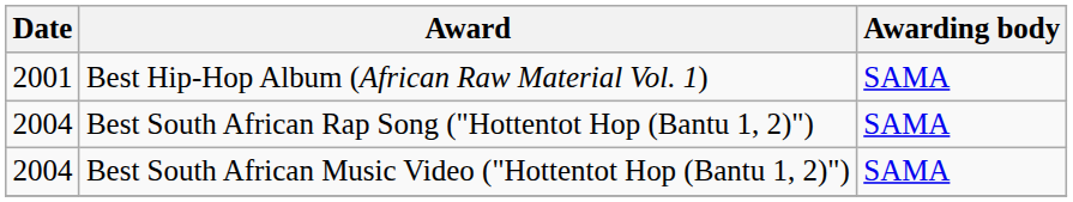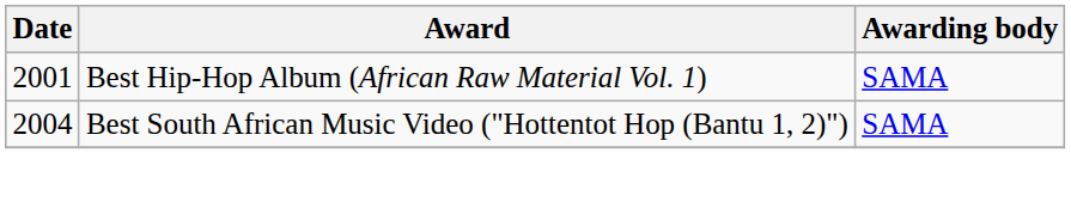- row: 2004 | Best South African Rap Song ("Hottentot Hop (Bantu 1, 2)") | SAMA
